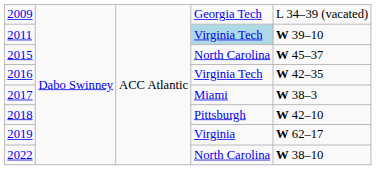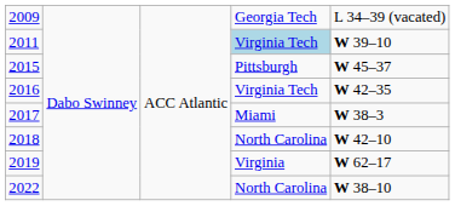2015 | column 4: North Carolina -> Pittsburgh
2018 | column 4: Pittsburgh -> North Carolina
